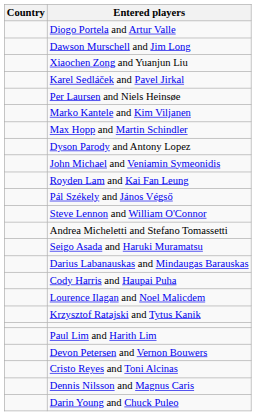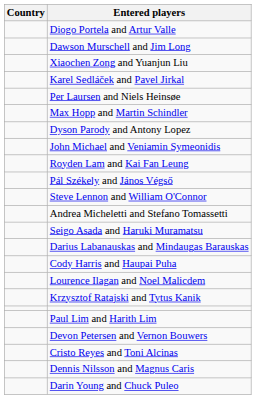- row: Marko Kantele and Kim Viljanen
